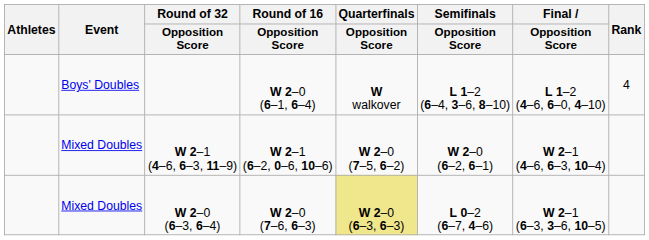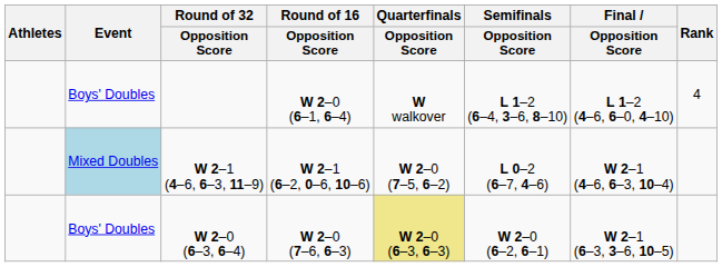W 2–1 (4–6, 6–3, 11–9) | Event: no background -> lightblue background
W 2–1 (4–6, 6–3, 11–9) | Semifinals / Opposition Score: W 2–0 (6–2, 6–1) -> L 0–2 (6–7, 4–6)
W 2–0 (6–3, 6–4) | Event: Mixed Doubles -> Boys' Doubles
W 2–0 (6–3, 6–4) | Semifinals / Opposition Score: L 0–2 (6–7, 4–6) -> W 2–0 (6–2, 6–1)
